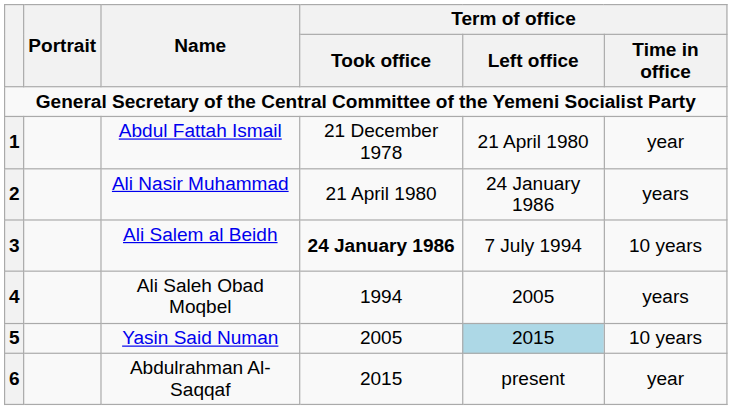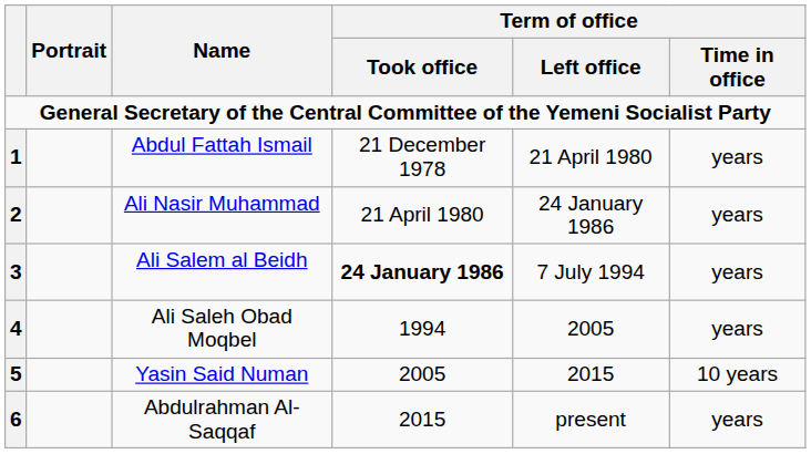Abdul Fattah Ismail | Term of office / Time in office: year -> years
Ali Salem al Beidh | Term of office / Time in office: 10 years -> years
Yasin Said Numan | Term of office / Left office: lightblue background -> no background
Abdulrahman Al-Saqqaf | Term of office / Time in office: year -> years
